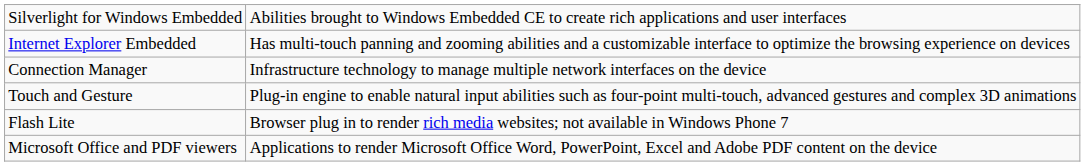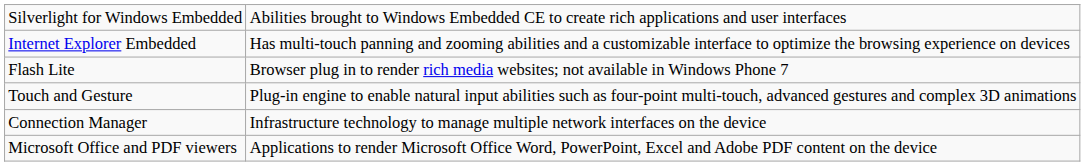rows swapped: Flash Lite <-> Connection Manager
